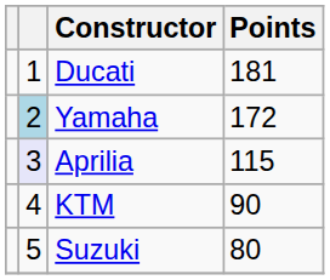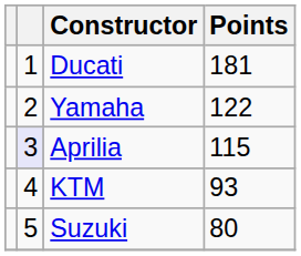Yamaha | column 2: lightblue background -> no background
Yamaha | Points: 172 -> 122
KTM | Points: 90 -> 93
